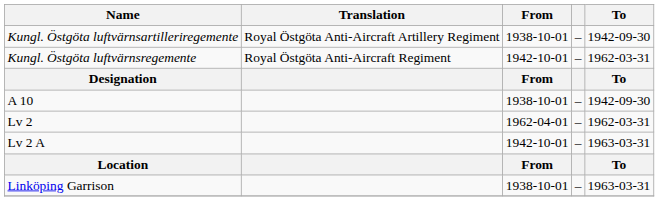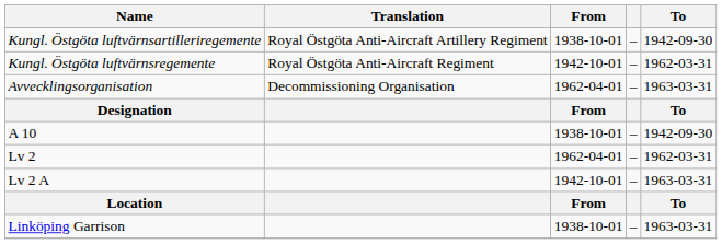+ row: Avvecklingsorganisation | Decommissioning Organisation | 1962-04-01 | – | 1963-03-31
